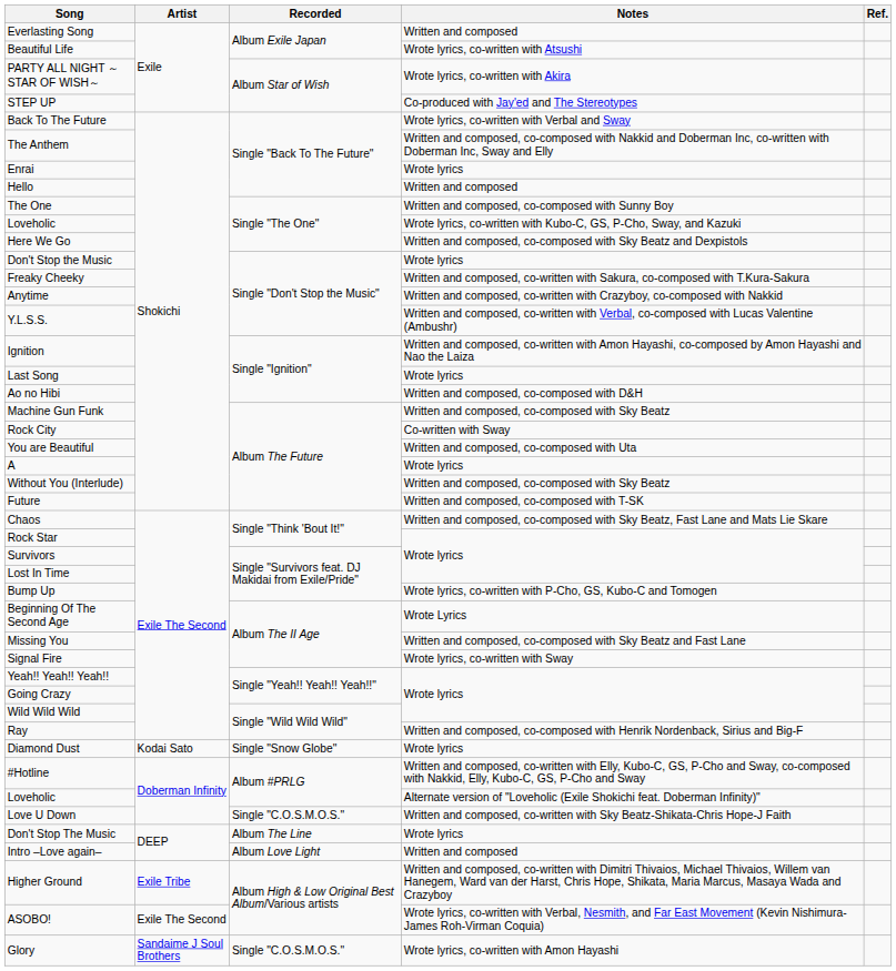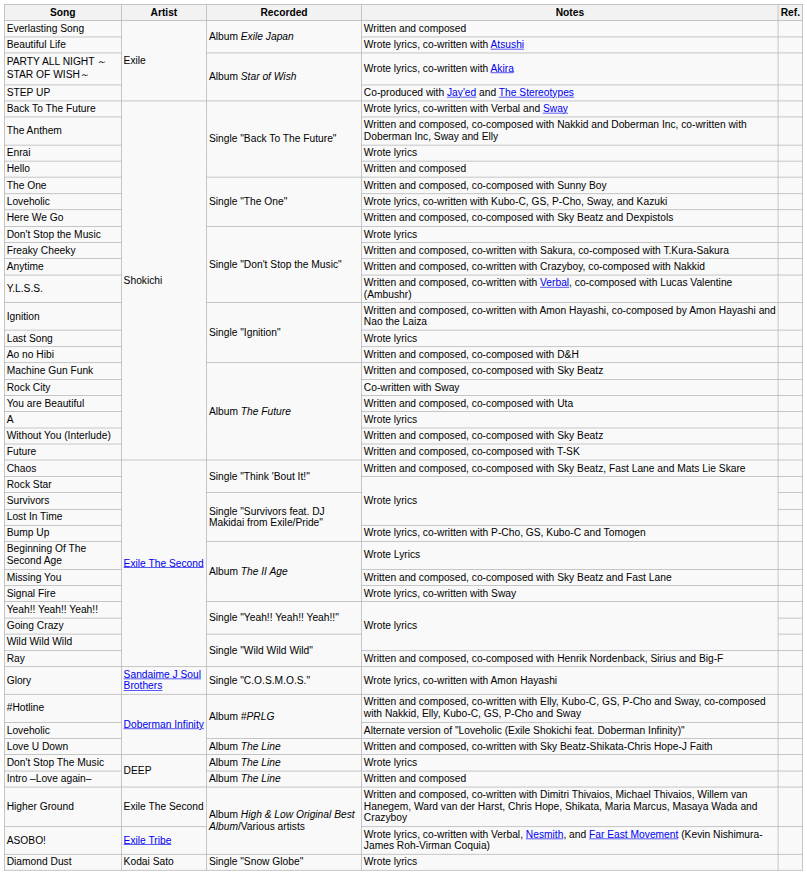rows swapped: Glory <-> Diamond Dust
Love U Down | Recorded: Single "C.O.S.M.O.S." -> Album The Line
Intro –Love again– | Recorded: Album Love Light -> Album The Line
Higher Ground | Artist: Exile Tribe -> Exile The Second
ASOBO! | Artist: Exile The Second -> Exile Tribe
